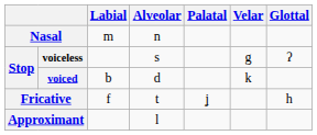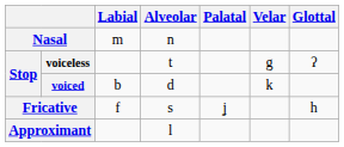voiceless | Alveolar: s -> t
Fricative | Alveolar: t -> s
